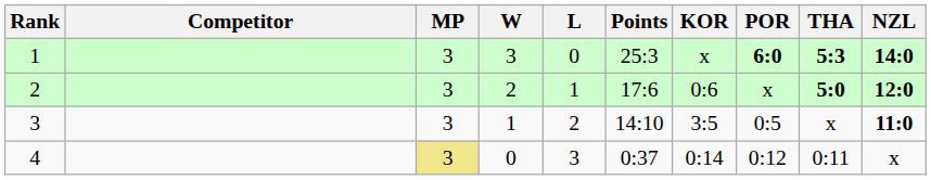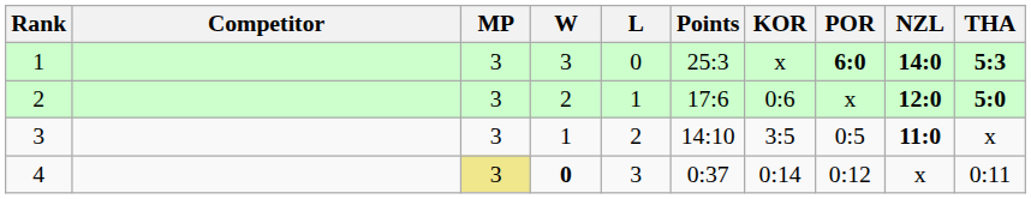columns swapped: THA <-> NZL
4 | W: normal -> bold
